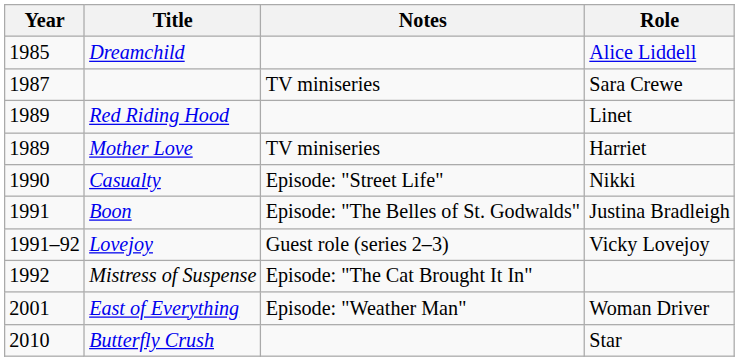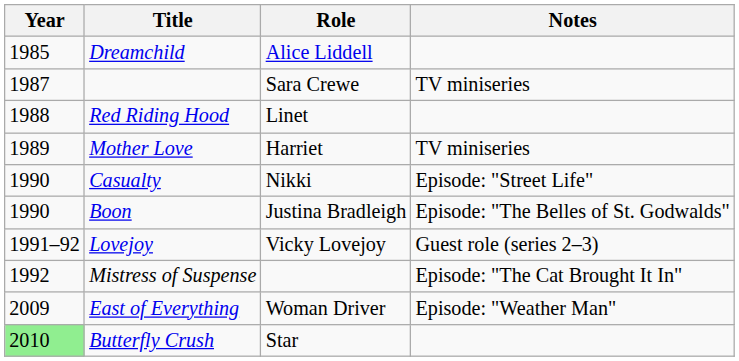columns swapped: Role <-> Notes
Red Riding Hood | Year: 1989 -> 1988
Boon | Year: 1991 -> 1990
East of Everything | Year: 2001 -> 2009
Butterfly Crush | Year: no background -> lightgreen background
